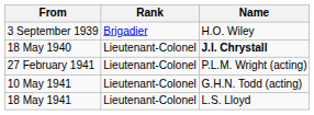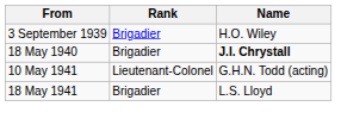18 May 1940 | Rank: Lieutenant-Colonel -> Brigadier
- row: 27 February 1941 | Lieutenant-Colonel | P.L.M. Wright (acting)
18 May 1941 | Rank: Lieutenant-Colonel -> Brigadier
